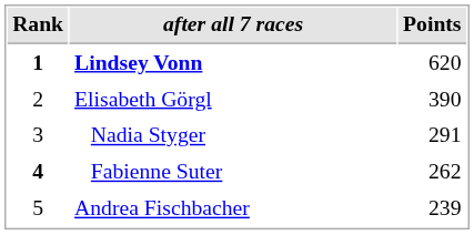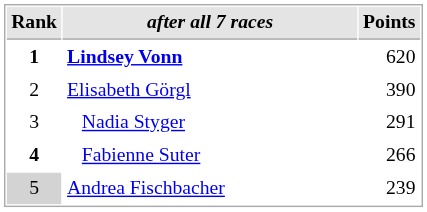Fabienne Suter | Points: 262 -> 266
Andrea Fischbacher | Rank: no background -> lightgrey background
